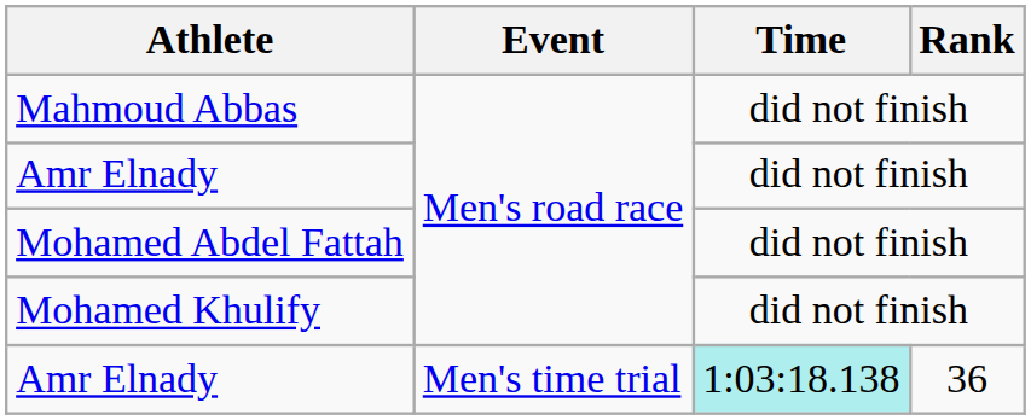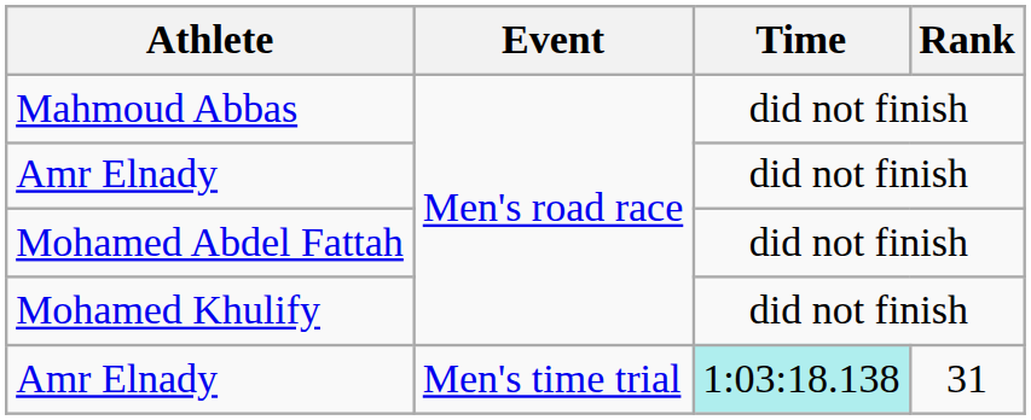Amr Elnady / Men's time trial | Rank: 36 -> 31
